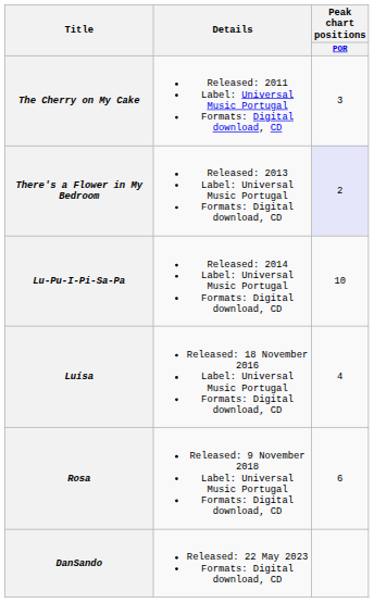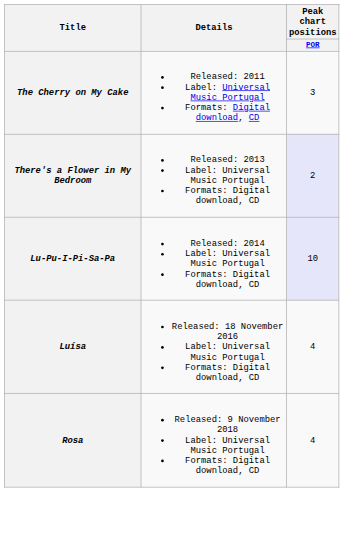Lu-Pu-I-Pi-Sa-Pa | Peak chart positions / POR: no background -> lavender background
Rosa | Peak chart positions / POR: 6 -> 4
- row: DanSando | Released: 22 May 2023 Formats: Digital download, CD
